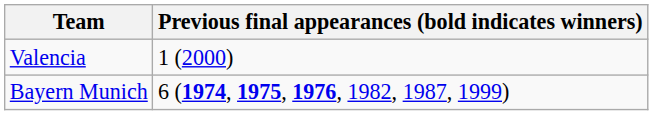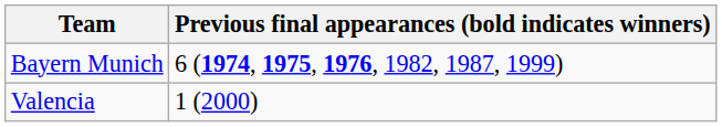rows swapped: Bayern Munich <-> Valencia
